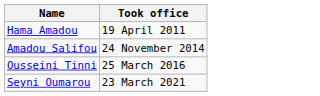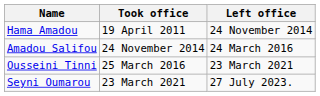+ column: Left office | 24 November 2014 | 24 March 2016 | 23 March 2021 | 27 July 2023.
